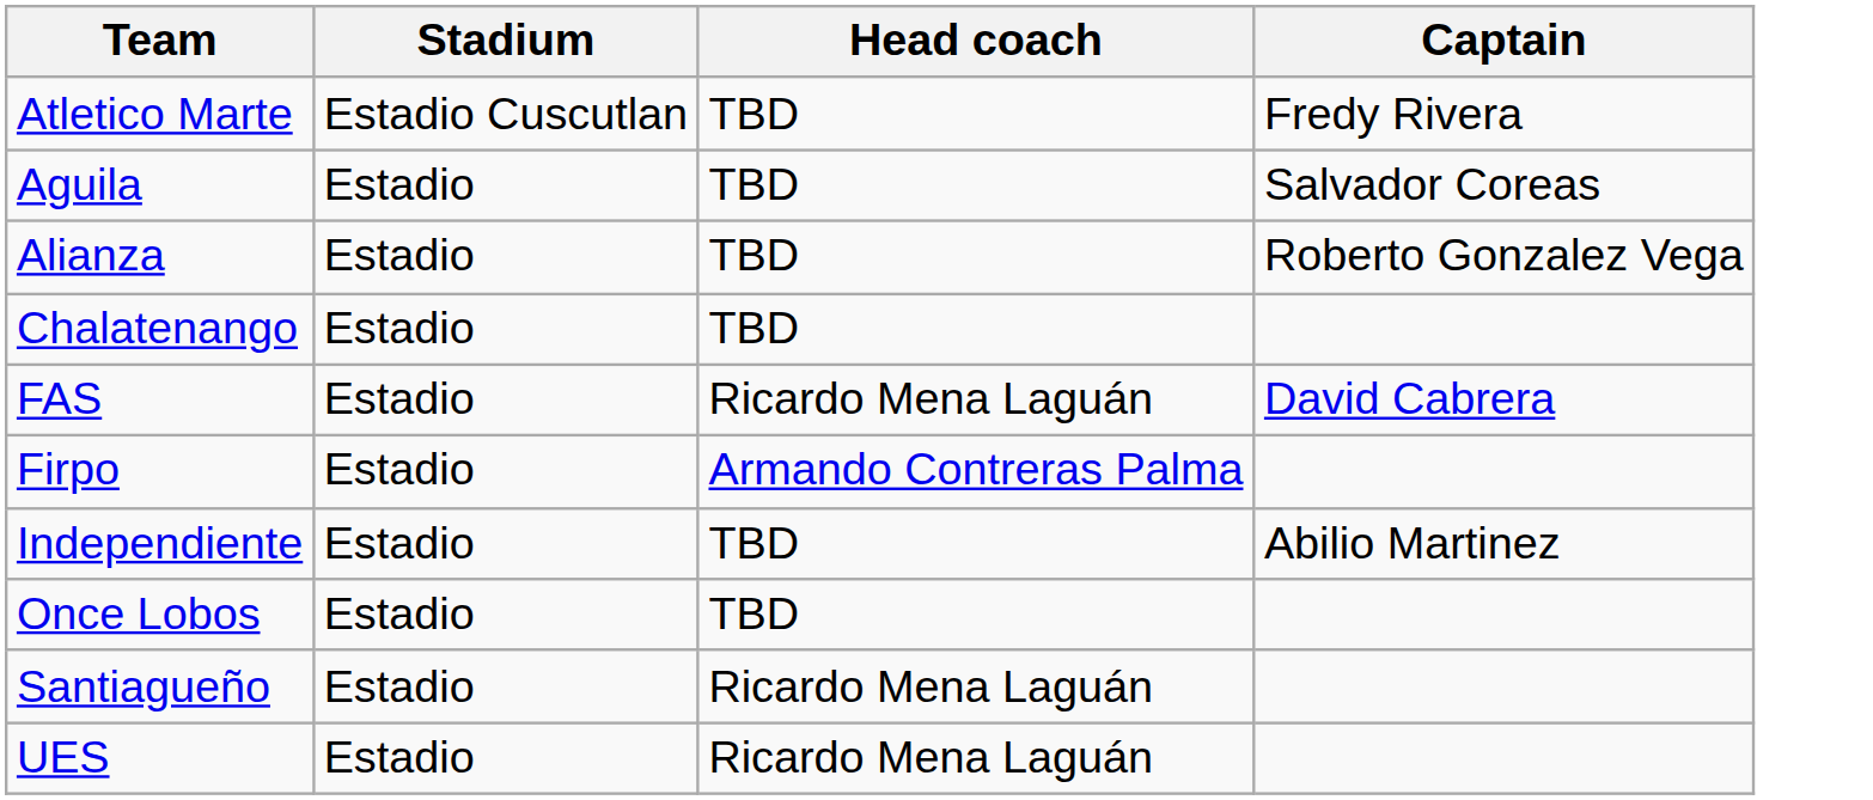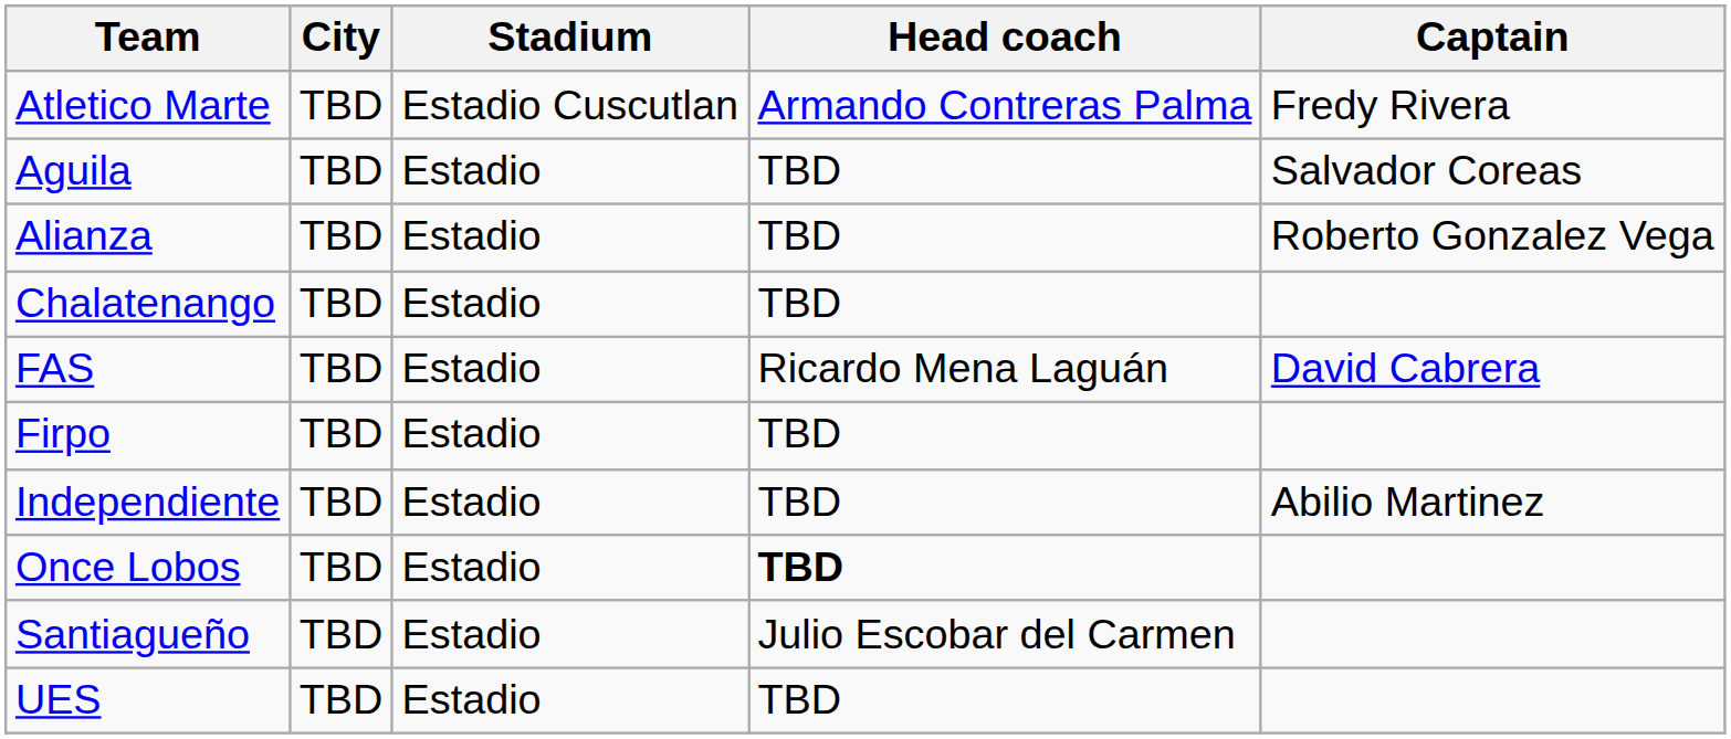+ column: City | TBD | TBD | TBD | TBD | TBD | TBD | TBD | TBD | TBD | TBD
Atletico Marte | Head coach: TBD -> Armando Contreras Palma
Firpo | Head coach: Armando Contreras Palma -> TBD
Once Lobos | Head coach: normal -> bold
Santiagueño | Head coach: Ricardo Mena Laguán -> Julio Escobar del Carmen
UES | Head coach: Ricardo Mena Laguán -> TBD
